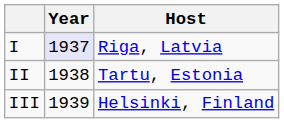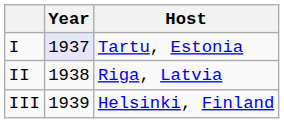I | Host: Riga, Latvia -> Tartu, Estonia
II | Host: Tartu, Estonia -> Riga, Latvia
